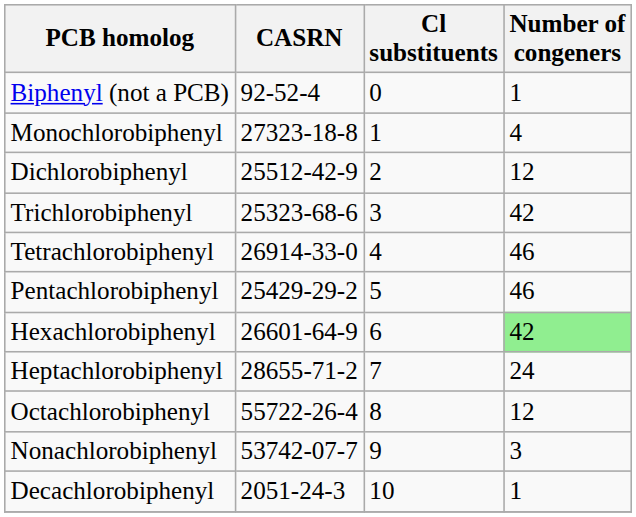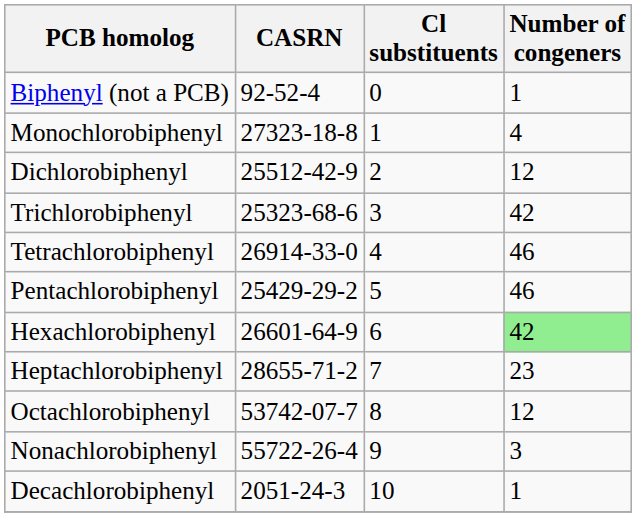Heptachlorobiphenyl | Number of congeners: 24 -> 23
Octachlorobiphenyl | CASRN: 55722-26-4 -> 53742-07-7
Nonachlorobiphenyl | CASRN: 53742-07-7 -> 55722-26-4
